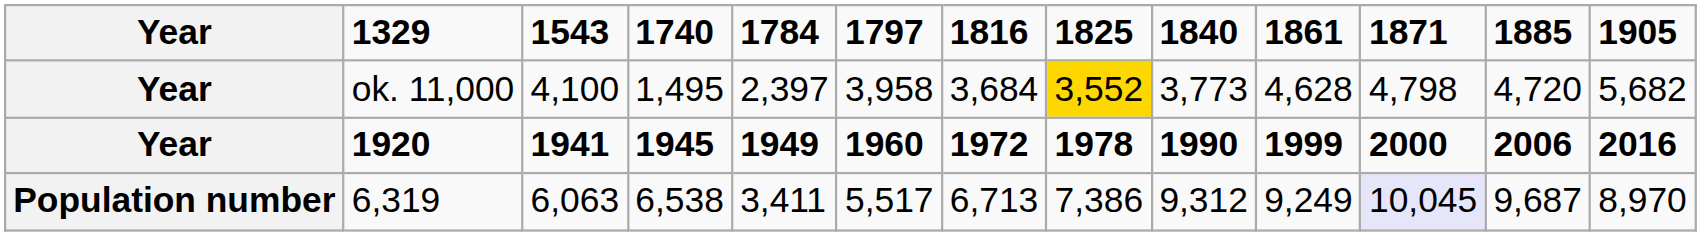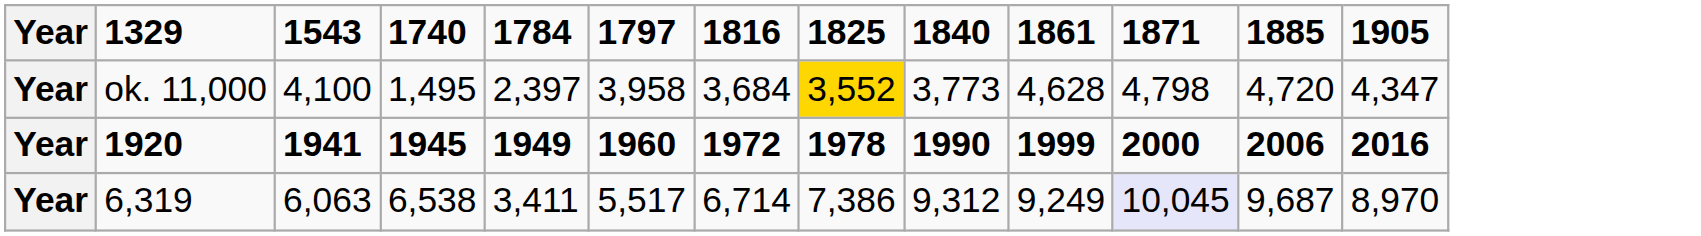ok. 11,000 | 1905: 5,682 -> 4,347
6,319 | Year: Population number -> Year
6,319 | 1816: 6,713 -> 6,714
